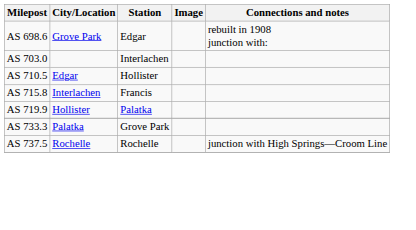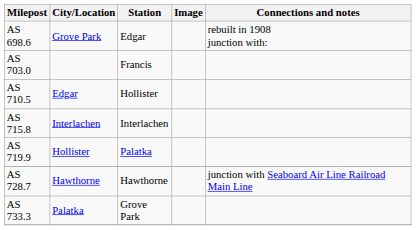AS 703.0 | Station: Interlachen -> Francis
AS 715.8 | Station: Francis -> Interlachen
+ row: AS 728.7 | Hawthorne | Hawthorne | junction with Seaboard Air Line Railroad Main Line
- row: AS 737.5 | Rochelle | Rochelle | junction with High Springs—Croom Line
